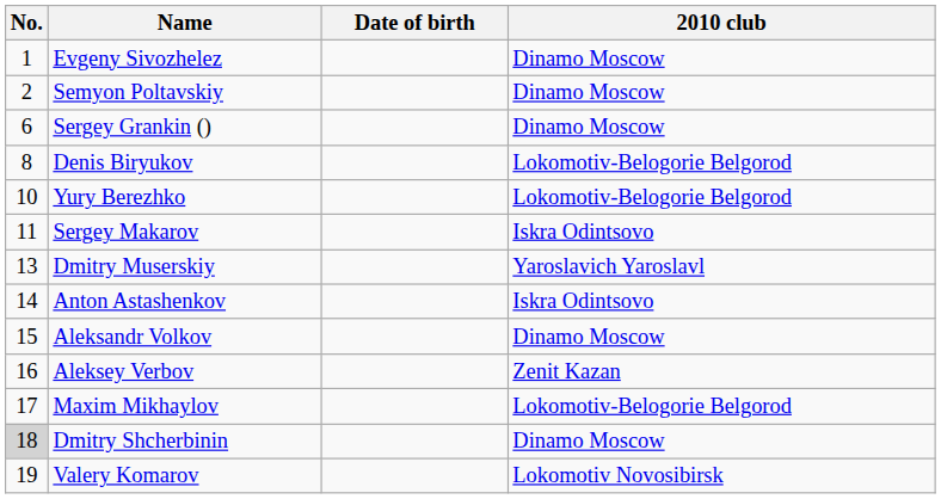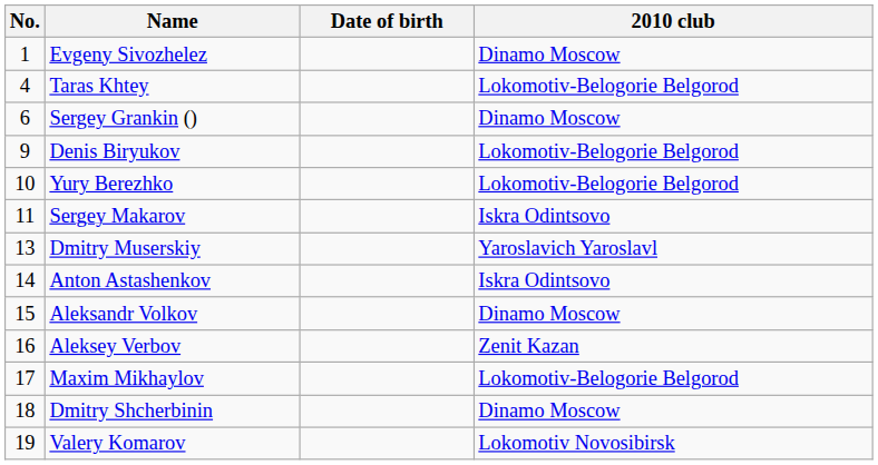- row: 2 | Semyon Poltavskiy | Dinamo Moscow
+ row: 4 | Taras Khtey | Lokomotiv-Belogorie Belgorod
Denis Biryukov | No.: 8 -> 9
Dmitry Shcherbinin | No.: lightgrey background -> no background
